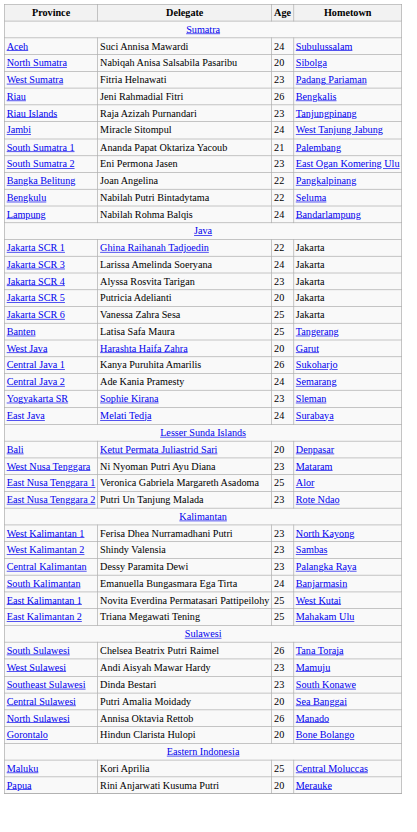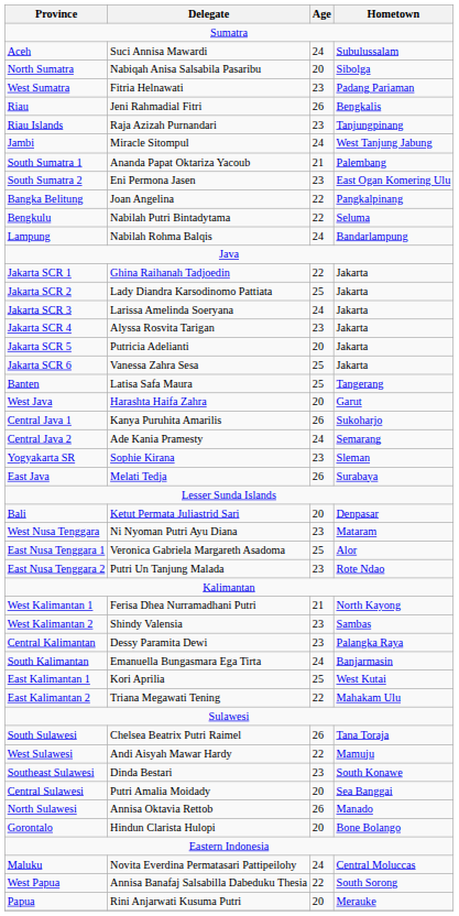+ row: Jakarta SCR 2 | Lady Diandra Karsodinomo Pattiata | 25 | Jakarta
East Java | Age: 24 -> 26
West Kalimantan 1 | Age: 23 -> 21
East Kalimantan 1 | Delegate: Novita Everdina Permatasari Pattipeilohy -> Kori Aprilia
East Kalimantan 2 | Age: 25 -> 22
West Sulawesi | Age: 23 -> 22
Maluku | Delegate: Kori Aprilia -> Novita Everdina Permatasari Pattipeilohy
Maluku | Age: 25 -> 24
+ row: West Papua | Annisa Banafaj Salsabilla Dabeduku Thesia | 22 | South Sorong
